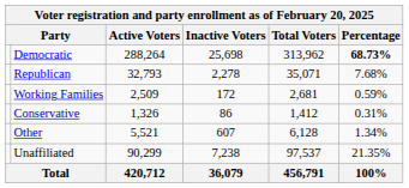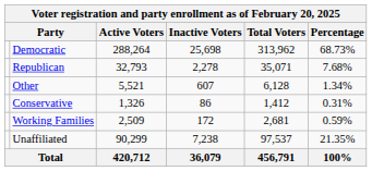Democratic | Percentage: bold -> normal
rows swapped: Working Families <-> Other
